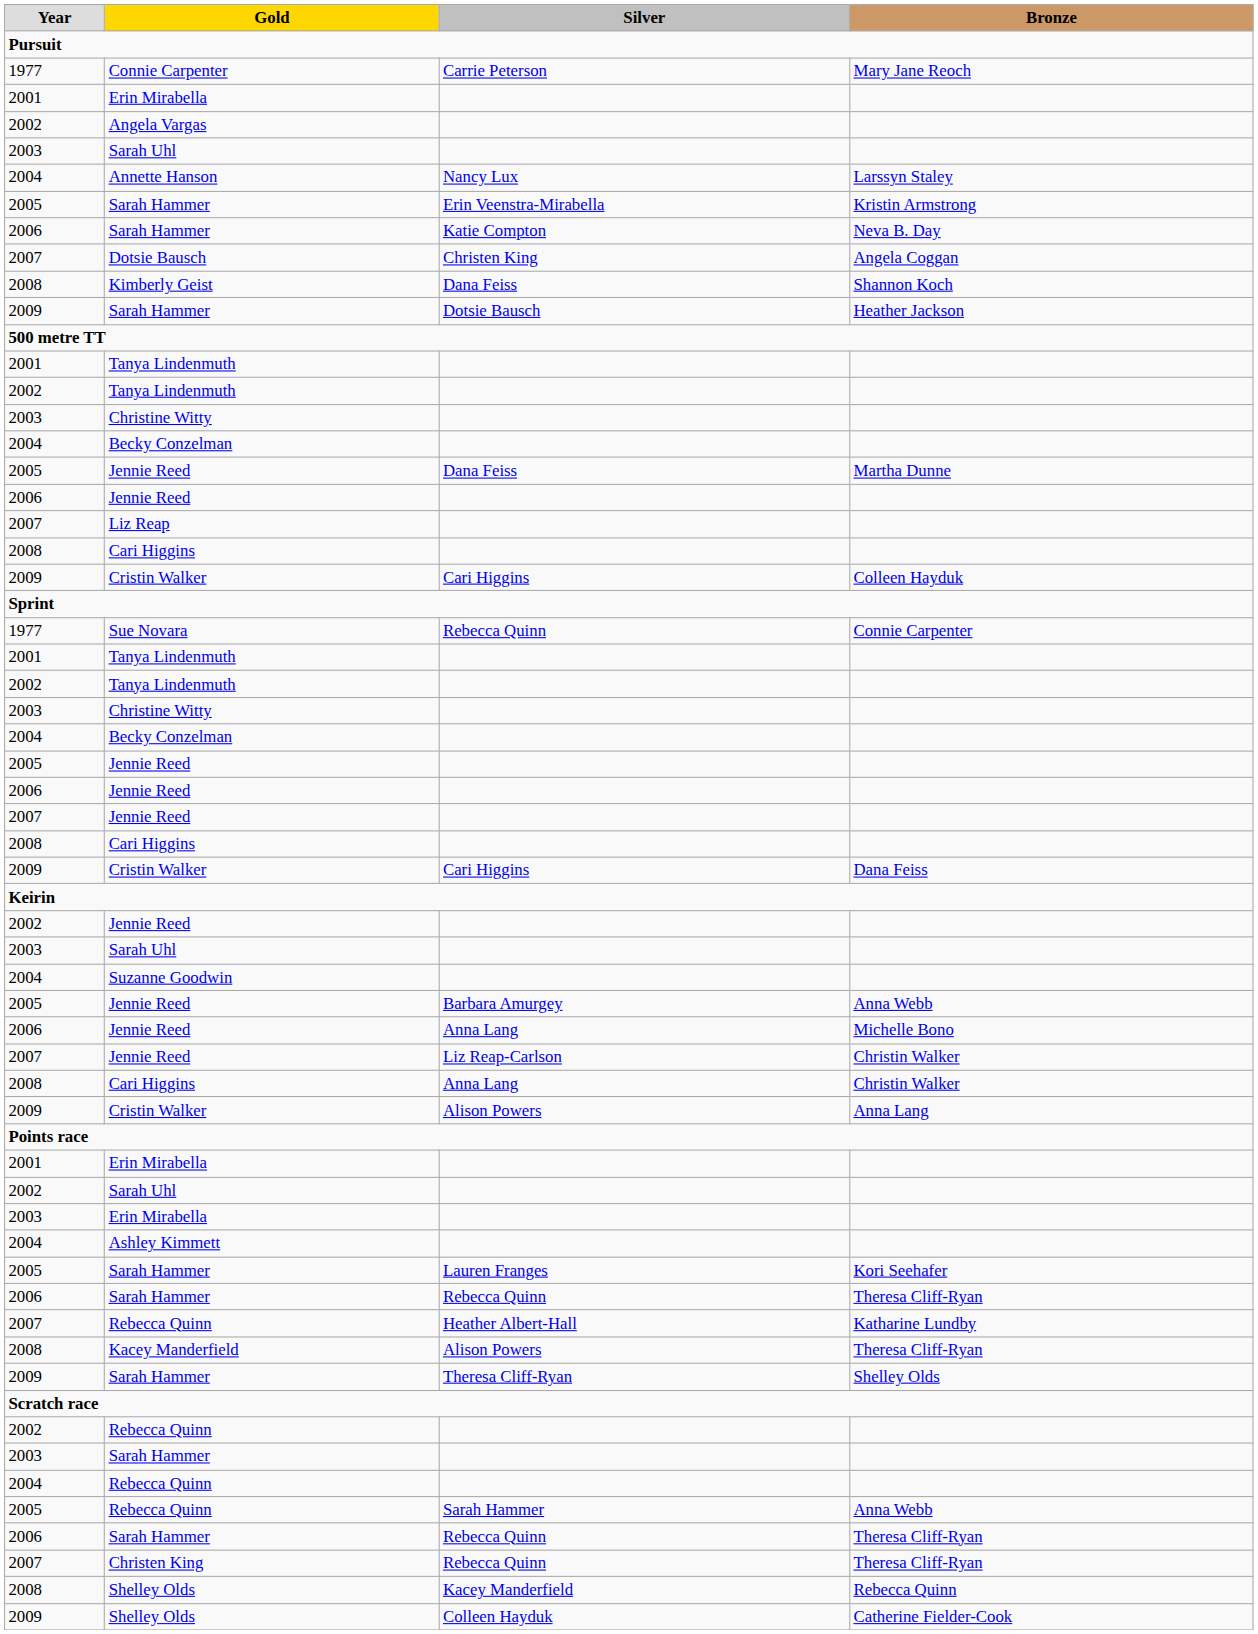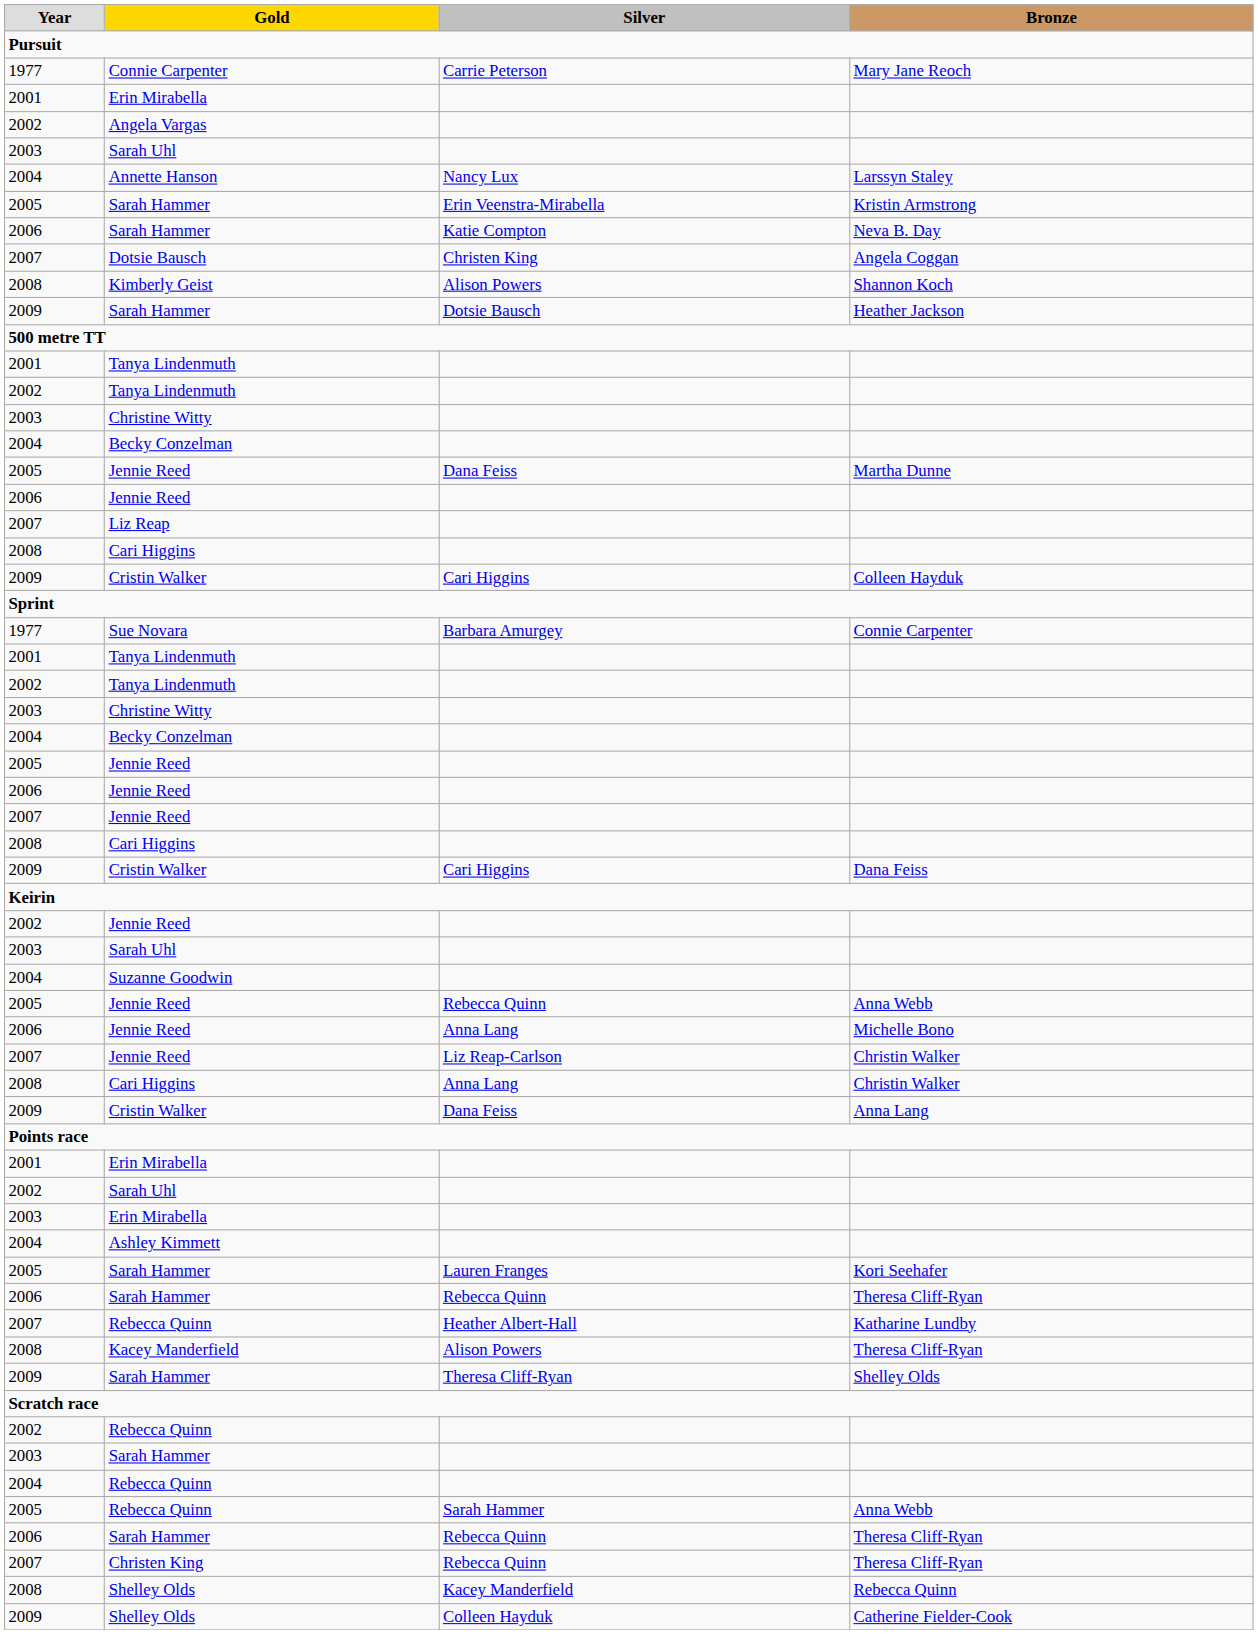Kimberly Geist | Silver: Dana Feiss -> Alison Powers
Sue Novara | Silver: Rebecca Quinn -> Barbara Amurgey
Jennie Reed / Anna Webb | Silver: Barbara Amurgey -> Rebecca Quinn
Cristin Walker / Anna Lang | Silver: Alison Powers -> Dana Feiss
